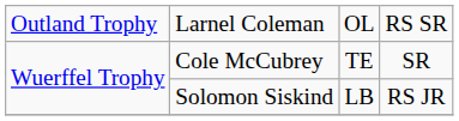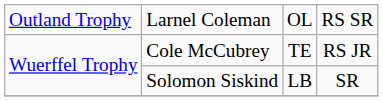Cole McCubrey | column 4: SR -> RS JR
Solomon Siskind | column 4: RS JR -> SR
